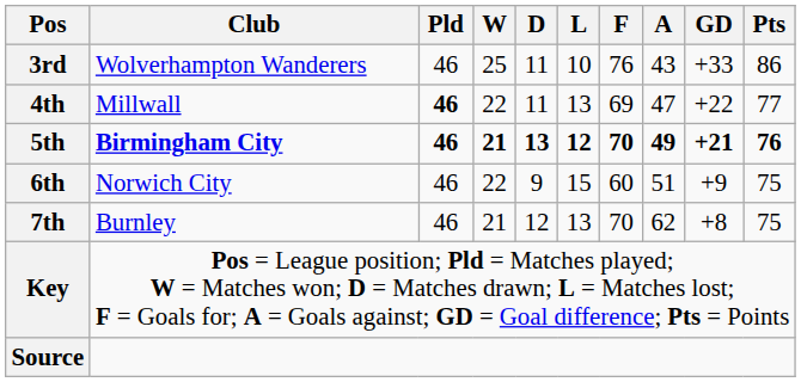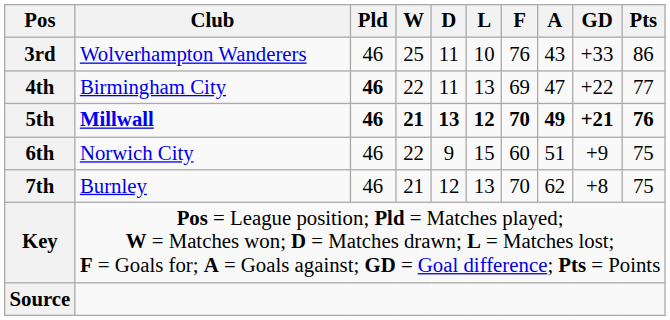4th | Club: Millwall -> Birmingham City
5th | Club: Birmingham City -> Millwall
